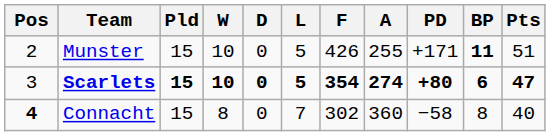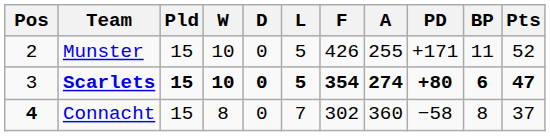Munster | BP: bold -> normal
Munster | Pts: 51 -> 52
Connacht | Pts: 40 -> 37
